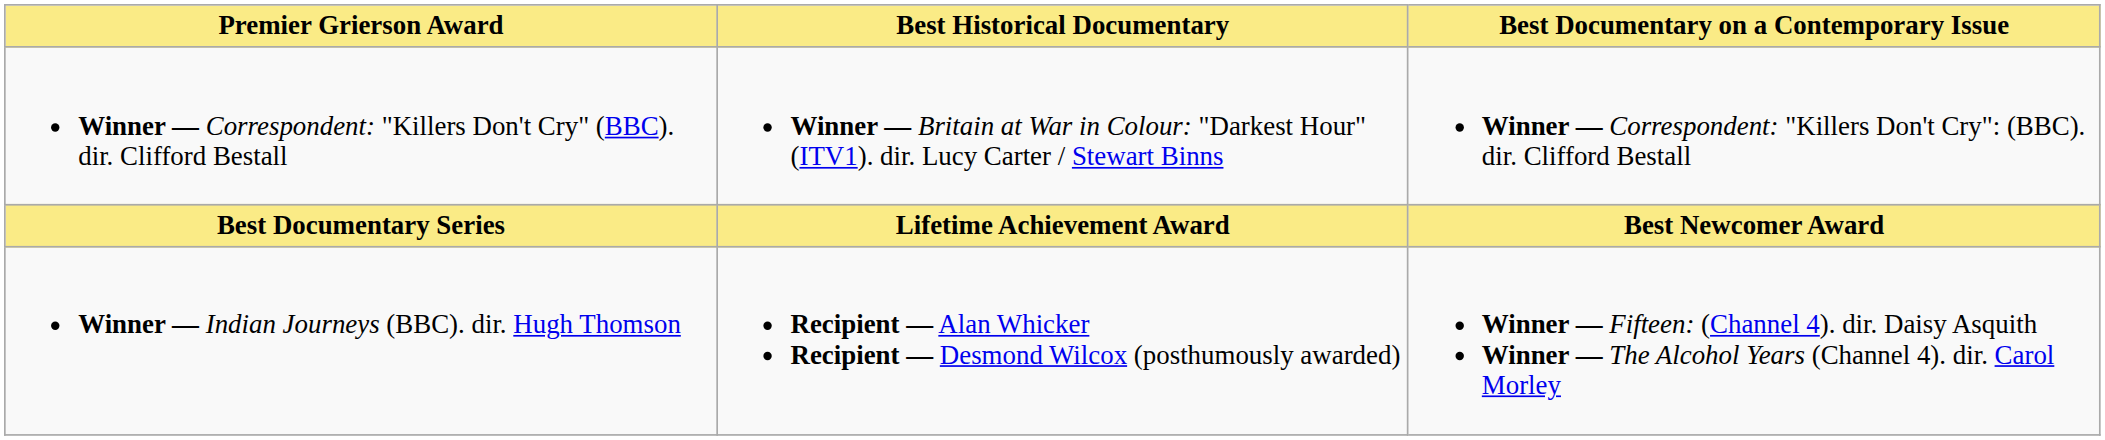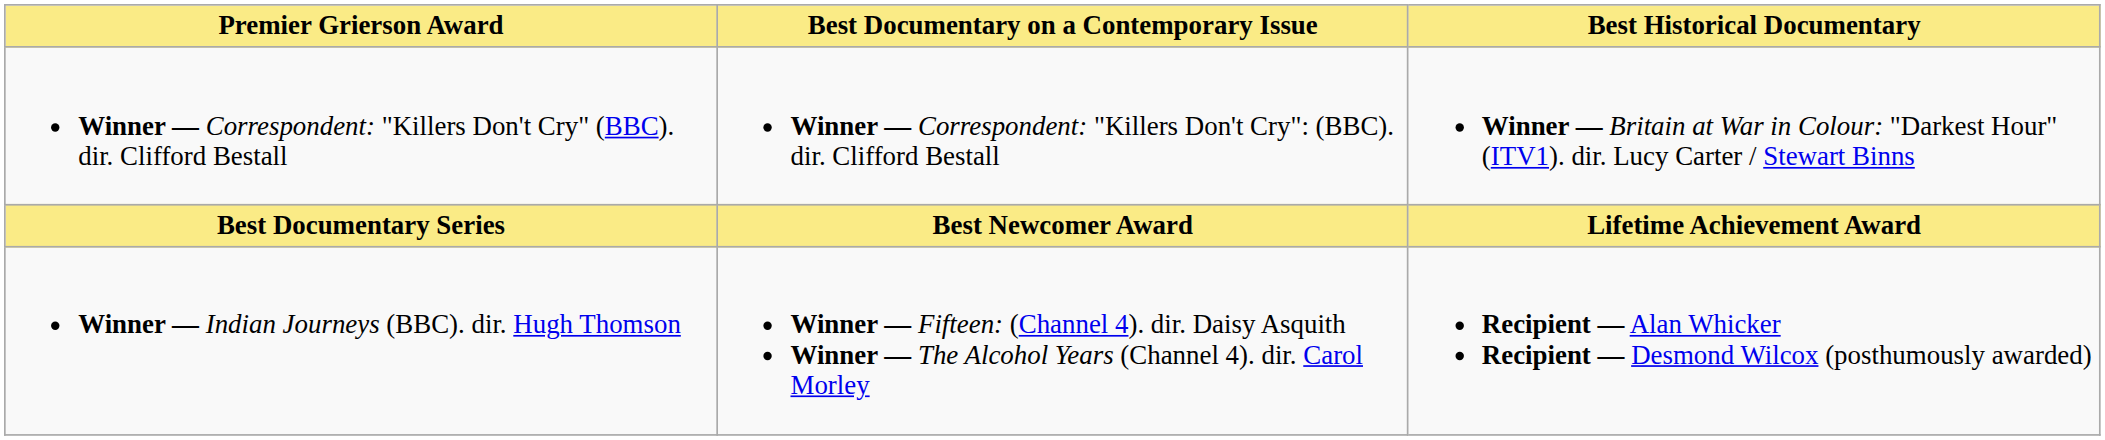columns swapped: Best Documentary on a Contemporary Issue <-> Best Historical Documentary
